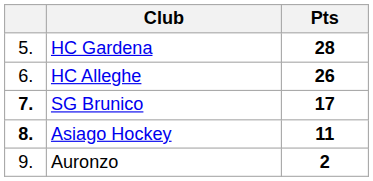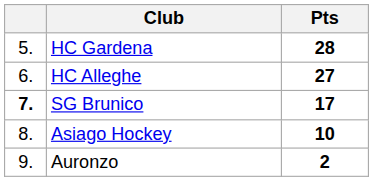HC Alleghe | Pts: 26 -> 27
Asiago Hockey | column 1: bold -> normal
Asiago Hockey | Pts: 11 -> 10
